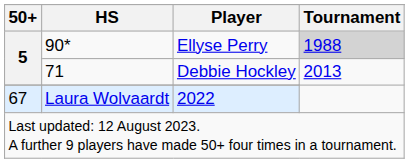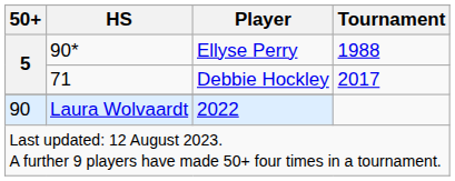90* | Tournament: lightgrey background -> no background
71 | Tournament: 2013 -> 2017
Laura Wolvaardt | 50+: 67 -> 90
